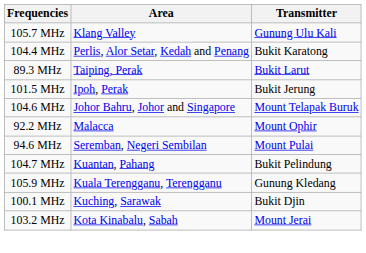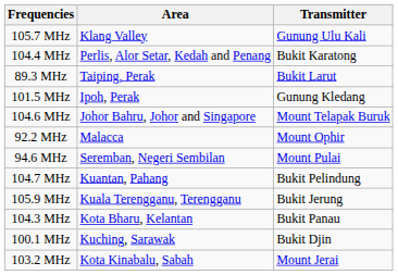101.5 MHz | Transmitter: Bukit Jerung -> Gunung Kledang
105.9 MHz | Transmitter: Gunung Kledang -> Bukit Jerung
+ row: 104.3 MHz | Kota Bharu, Kelantan | Bukit Panau
